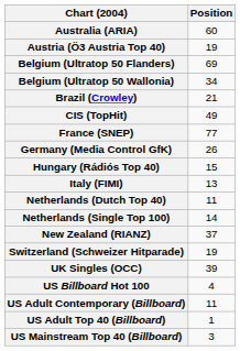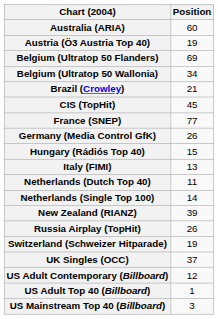CIS (TopHit) | Position: 49 -> 45
New Zealand (RIANZ) | Position: 37 -> 39
+ row: Russia Airplay (TopHit) | 26
UK Singles (OCC) | Position: 39 -> 37
- row: US Billboard Hot 100 | 4
US Adult Contemporary (Billboard) | Position: 11 -> 12
